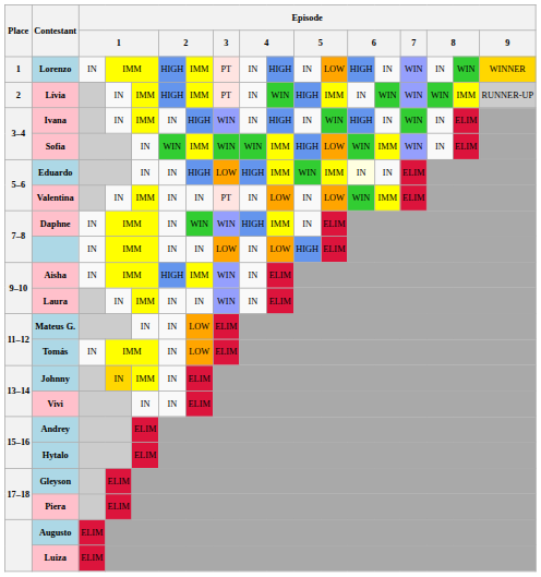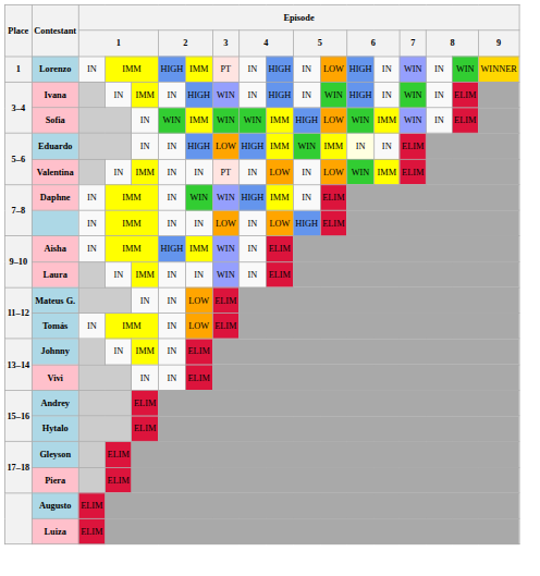- row: 2 | Lívia | IN | IMM | HIGH | IMM | PT | IN | WIN | HIGH | IMM | IN | WIN | WIN | WIN | IMM | RUNNER-UP
Johnny | column 4: gold background -> no background
